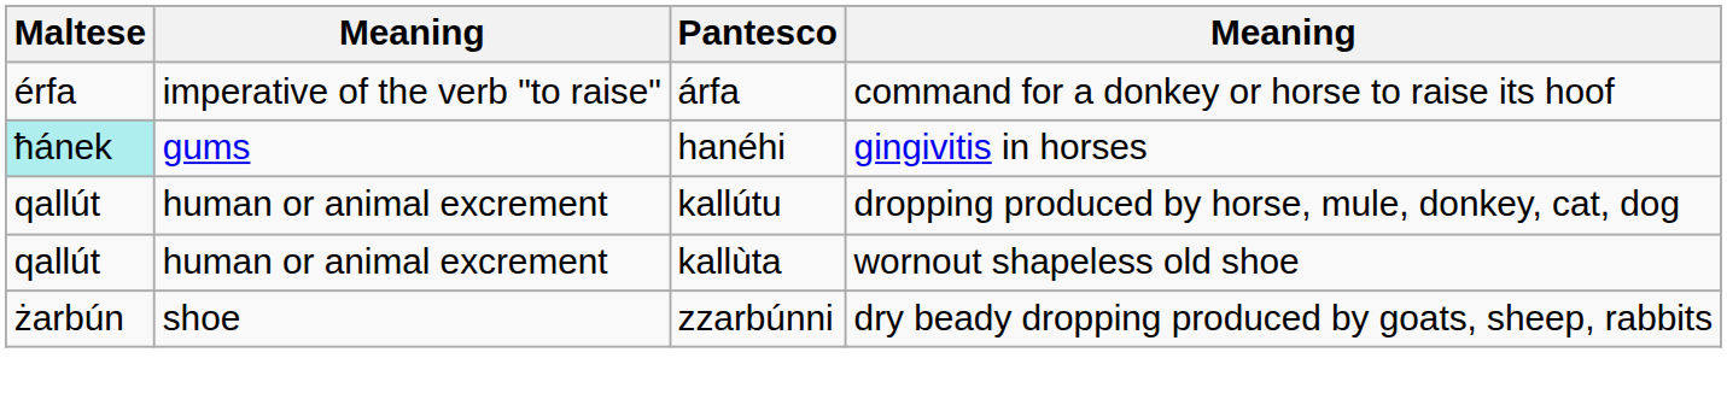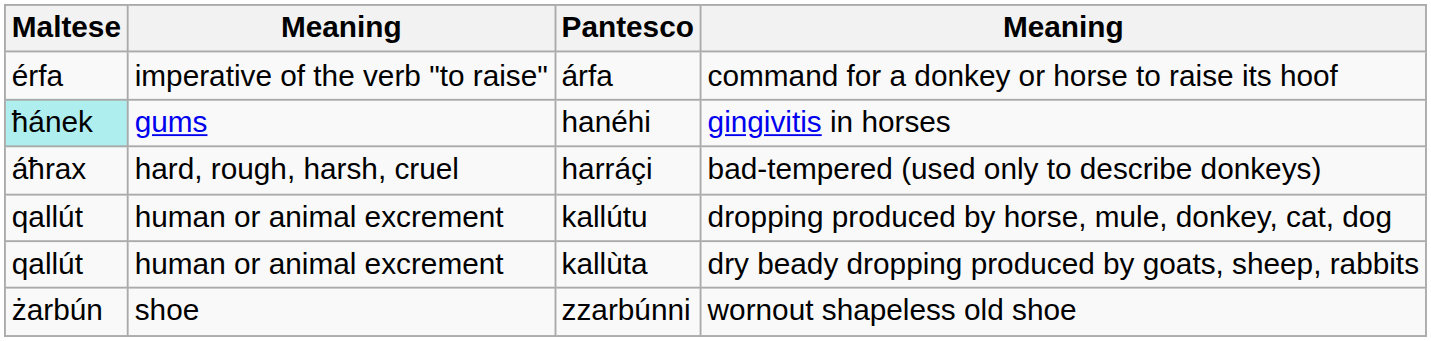+ row: áħrax | hard, rough, harsh, cruel | harráçi | bad-tempered (used only to describe donkeys)
kallùta | column 4: wornout shapeless old shoe -> dry beady dropping produced by goats, sheep, rabbits
zzarbúnni | column 4: dry beady dropping produced by goats, sheep, rabbits -> wornout shapeless old shoe
